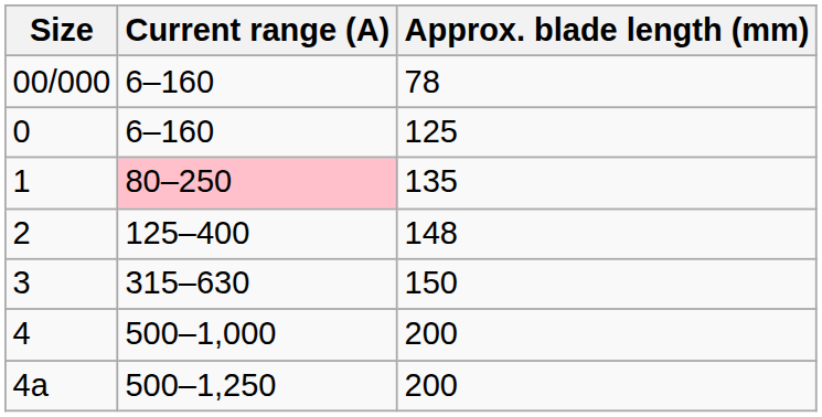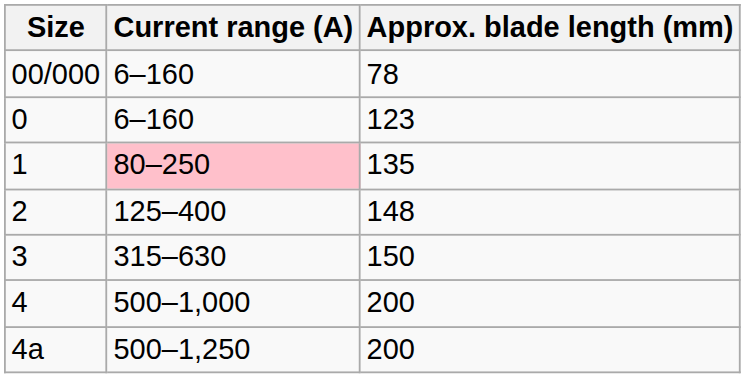0 | Approx. blade length (mm): 125 -> 123
